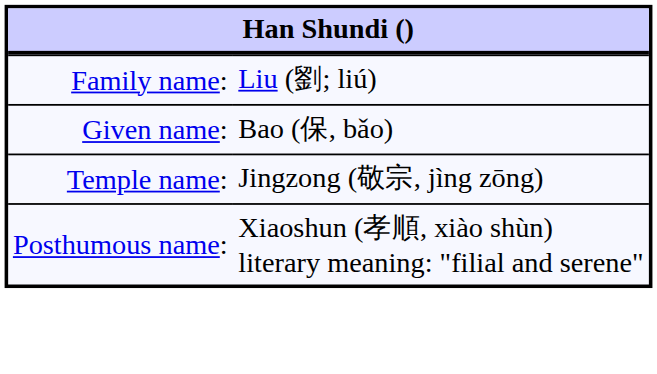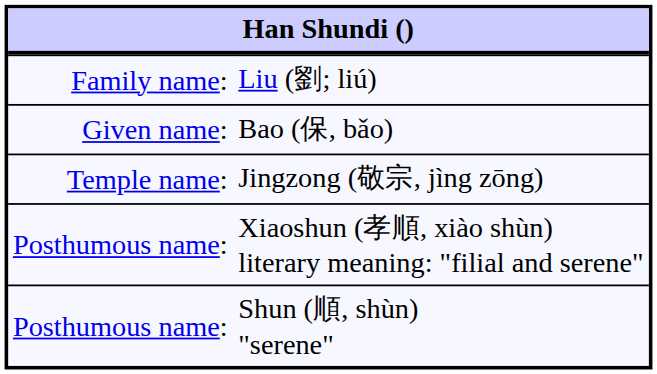+ row: Posthumous name: | Shun (順, shùn) "serene"
